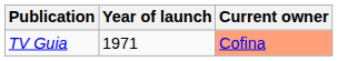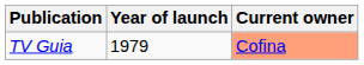TV Guia | Year of launch: 1971 -> 1979
